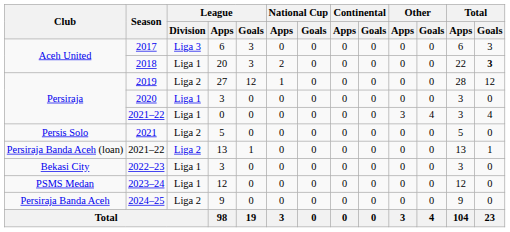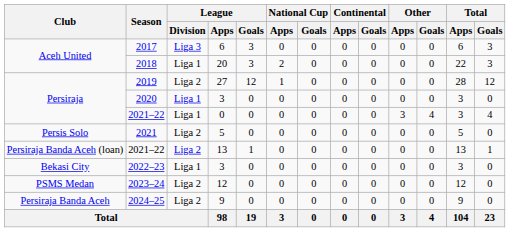2018 | Total / Goals: bold -> normal
2023–24 | League / Division: Liga 1 -> Liga 2
